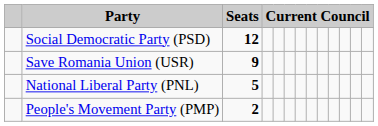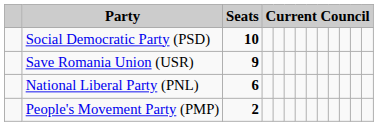Social Democratic Party (PSD) | Seats: 12 -> 10
National Liberal Party (PNL) | Seats: 5 -> 6
